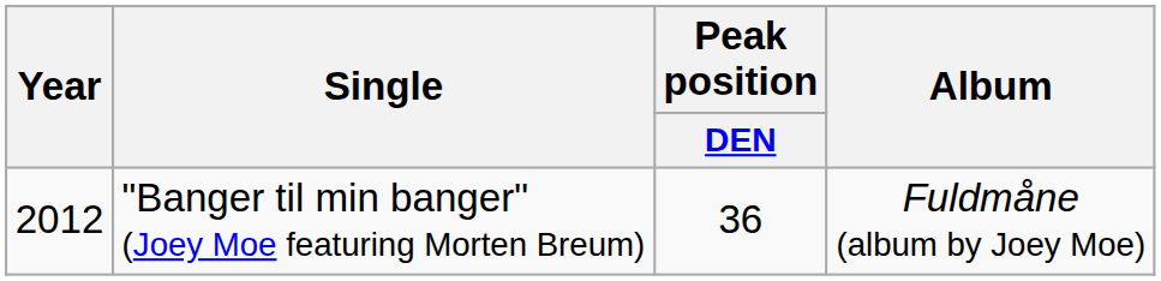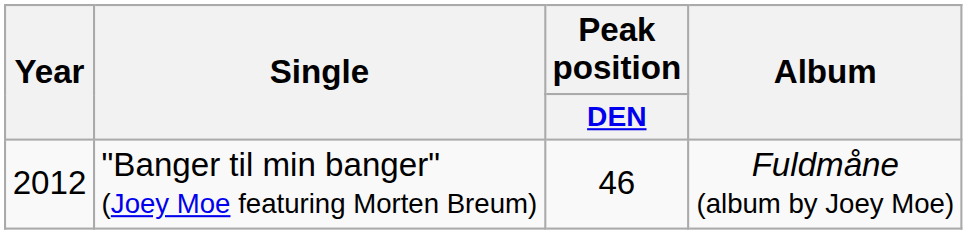"Banger til min banger" (Joey Moe featuring Morten Breum) | Peak position / DEN: 36 -> 46
